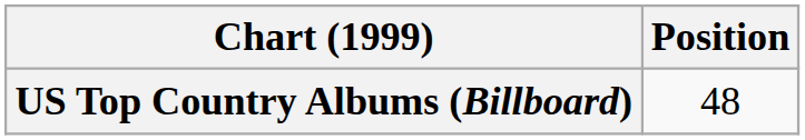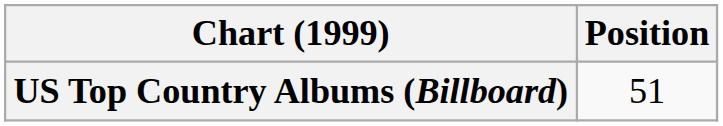US Top Country Albums (Billboard) | Position: 48 -> 51
